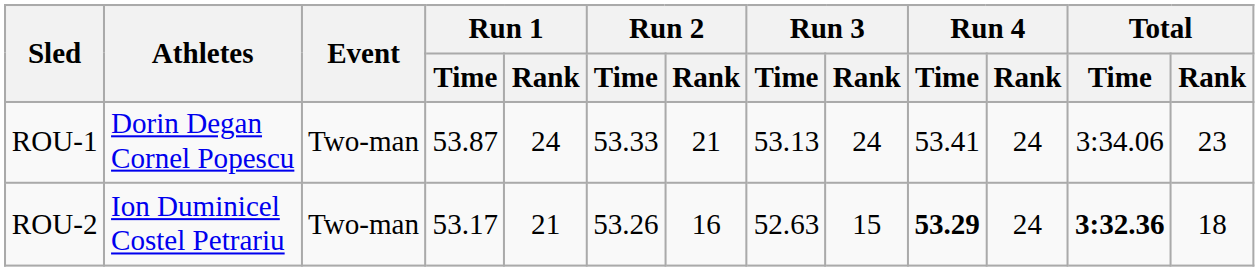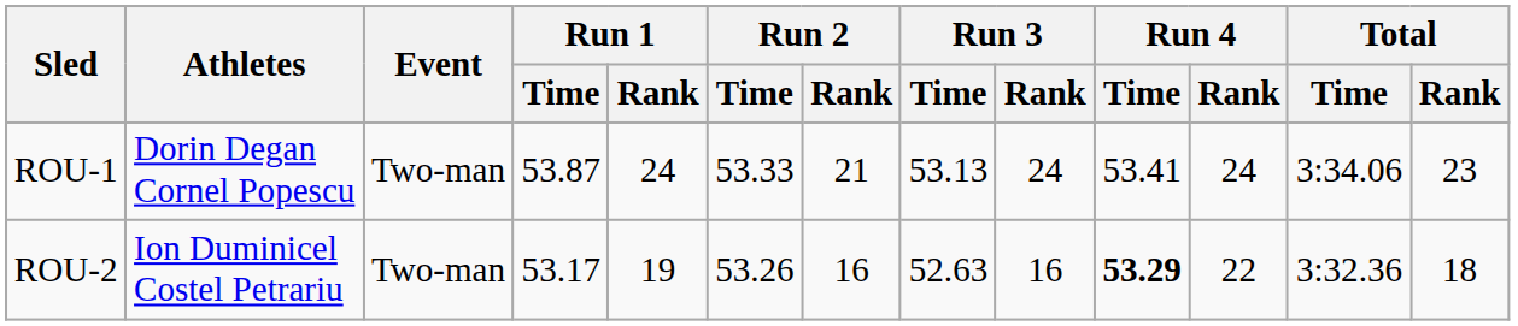ROU-2 | Run 1 / Rank: 21 -> 19
ROU-2 | Run 3 / Rank: 15 -> 16
ROU-2 | Run 4 / Rank: 24 -> 22
ROU-2 | Total / Time: bold -> normal
